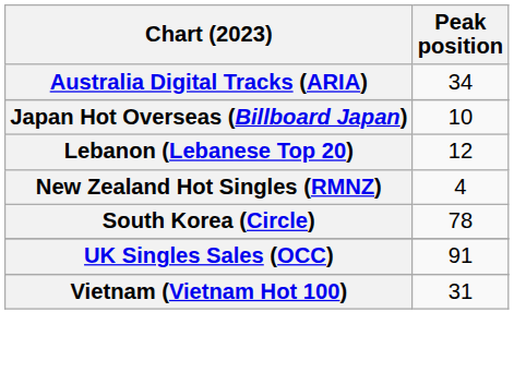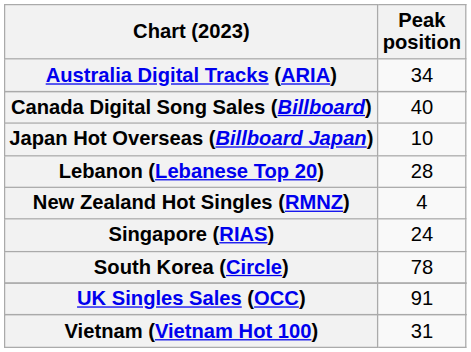+ row: Canada Digital Song Sales (Billboard) | 40
Lebanon (Lebanese Top 20) | Peak position: 12 -> 28
+ row: Singapore (RIAS) | 24
